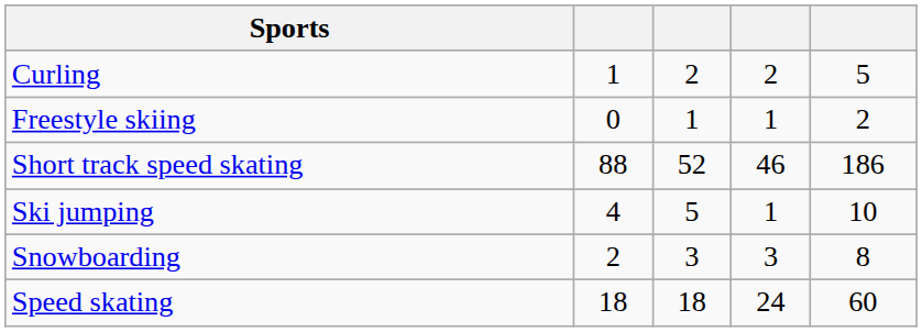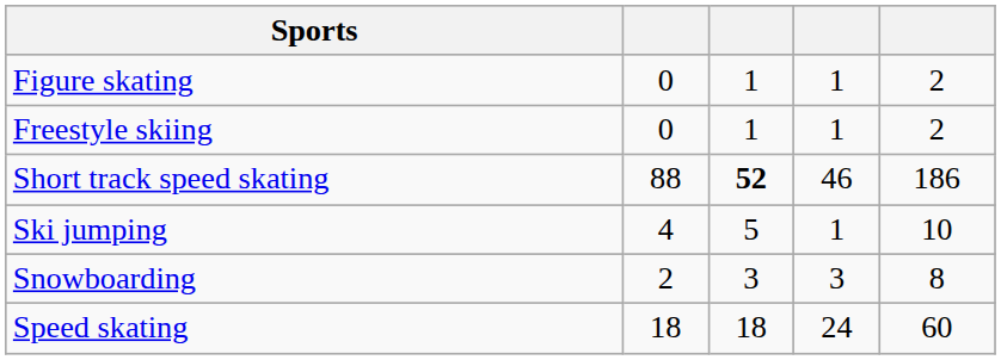- row: Curling | 1 | 2 | 2 | 5
+ row: Figure skating | 0 | 1 | 1 | 2
Short track speed skating | column 3: normal -> bold
